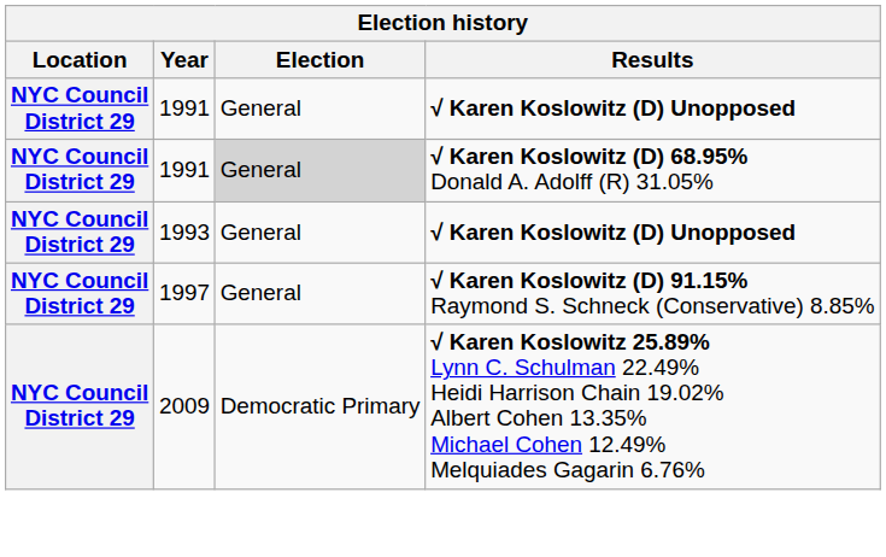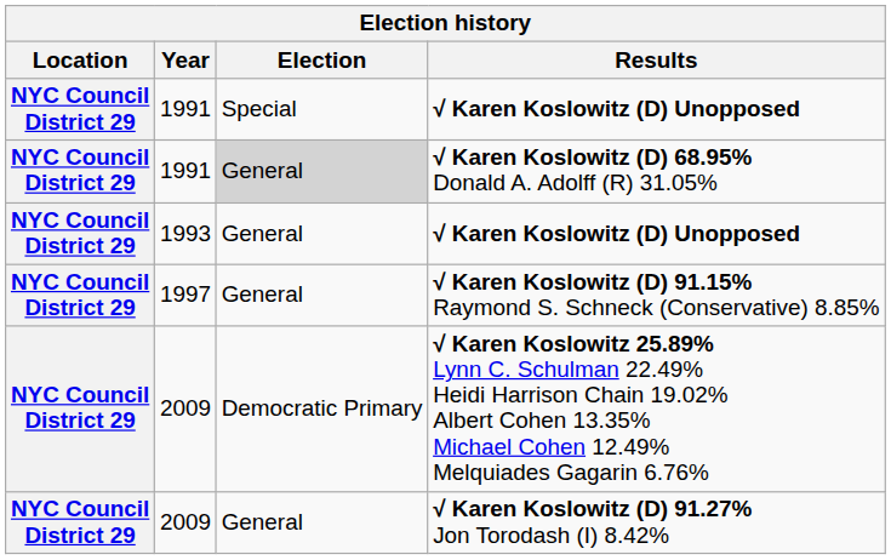1991 / √ Karen Koslowitz (D) Unopposed | Election: General -> Special
+ row: NYC Council District 29 | 2009 | General | √ Karen Koslowitz (D) 91.27% Jon Torodash (I) 8.42%
